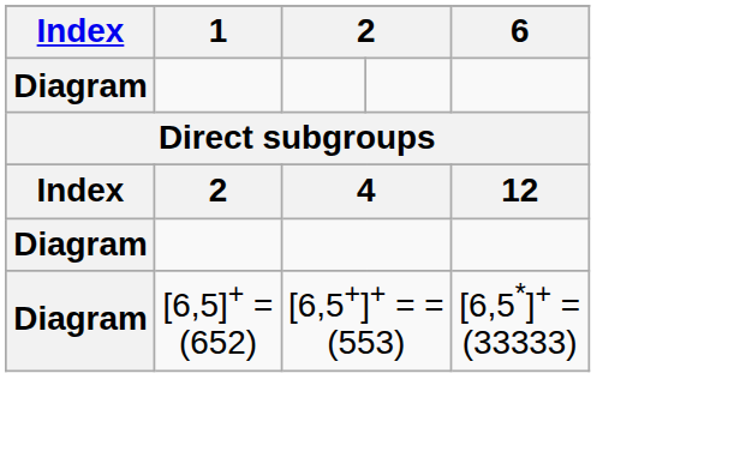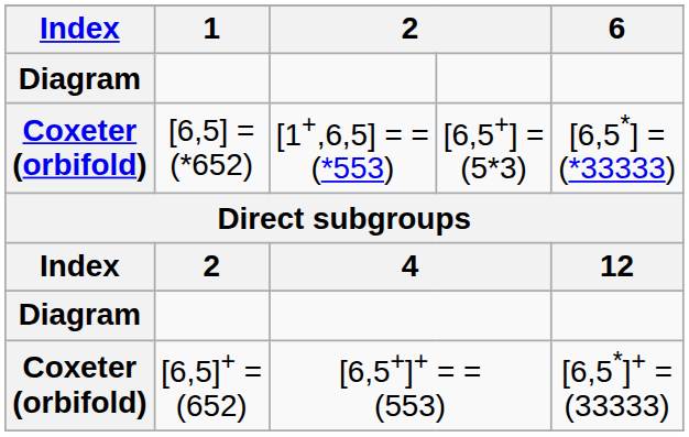+ row: Coxeter (orbifold) | [6,5] = (*652) | [1+,6,5] = = (*553) | [6,5+] = (5*3) | [6,5*] = (*33333)
[6,5]+ = (652) | Index: Diagram -> Coxeter (orbifold)
